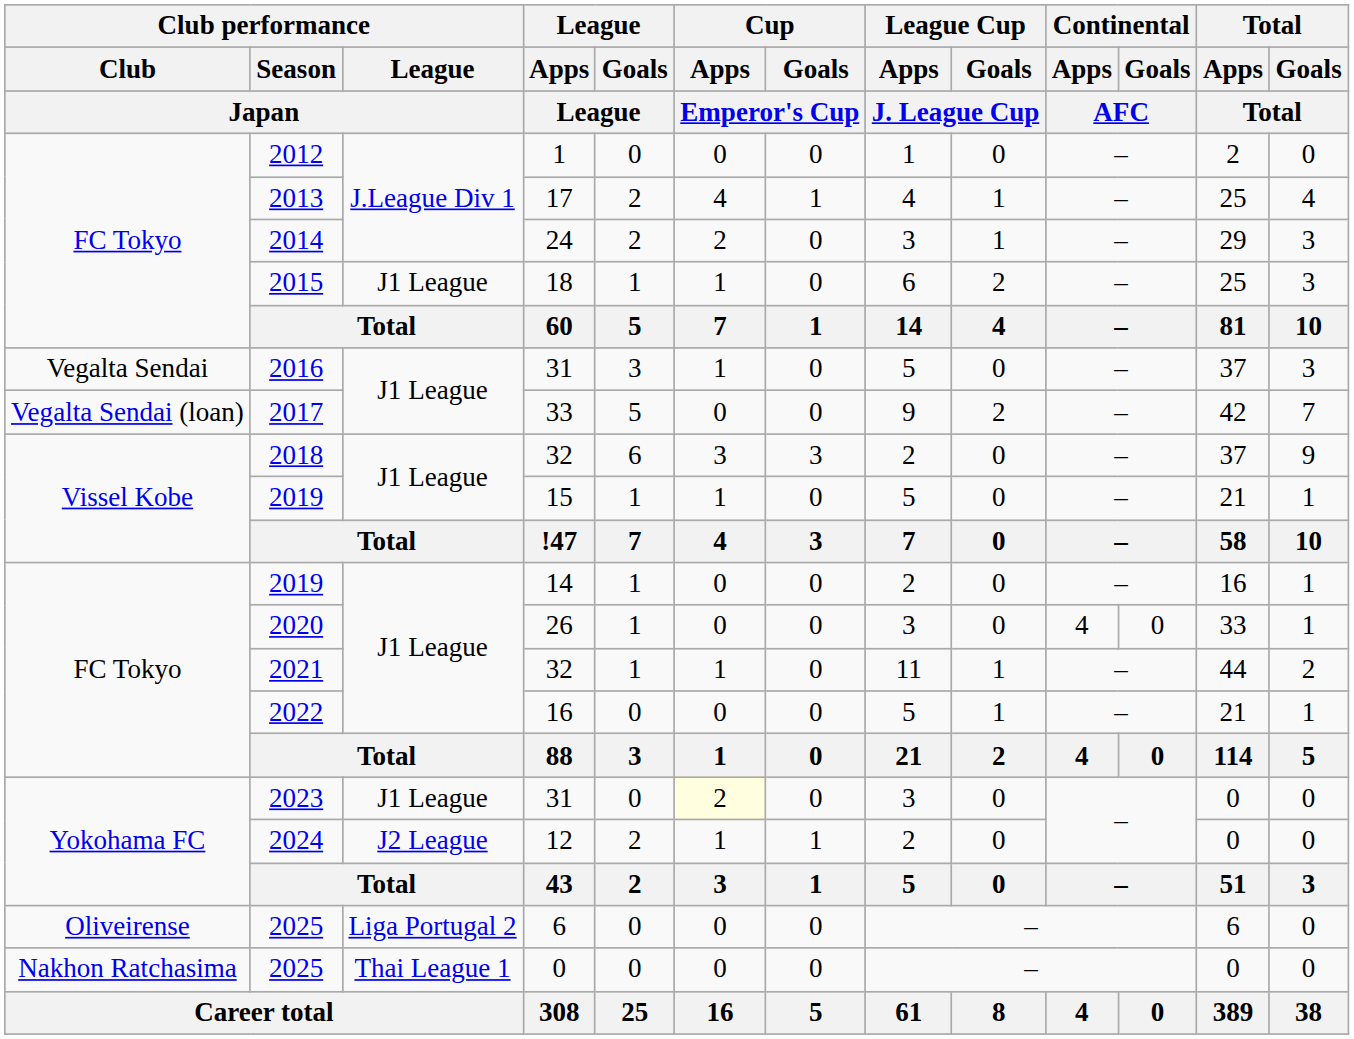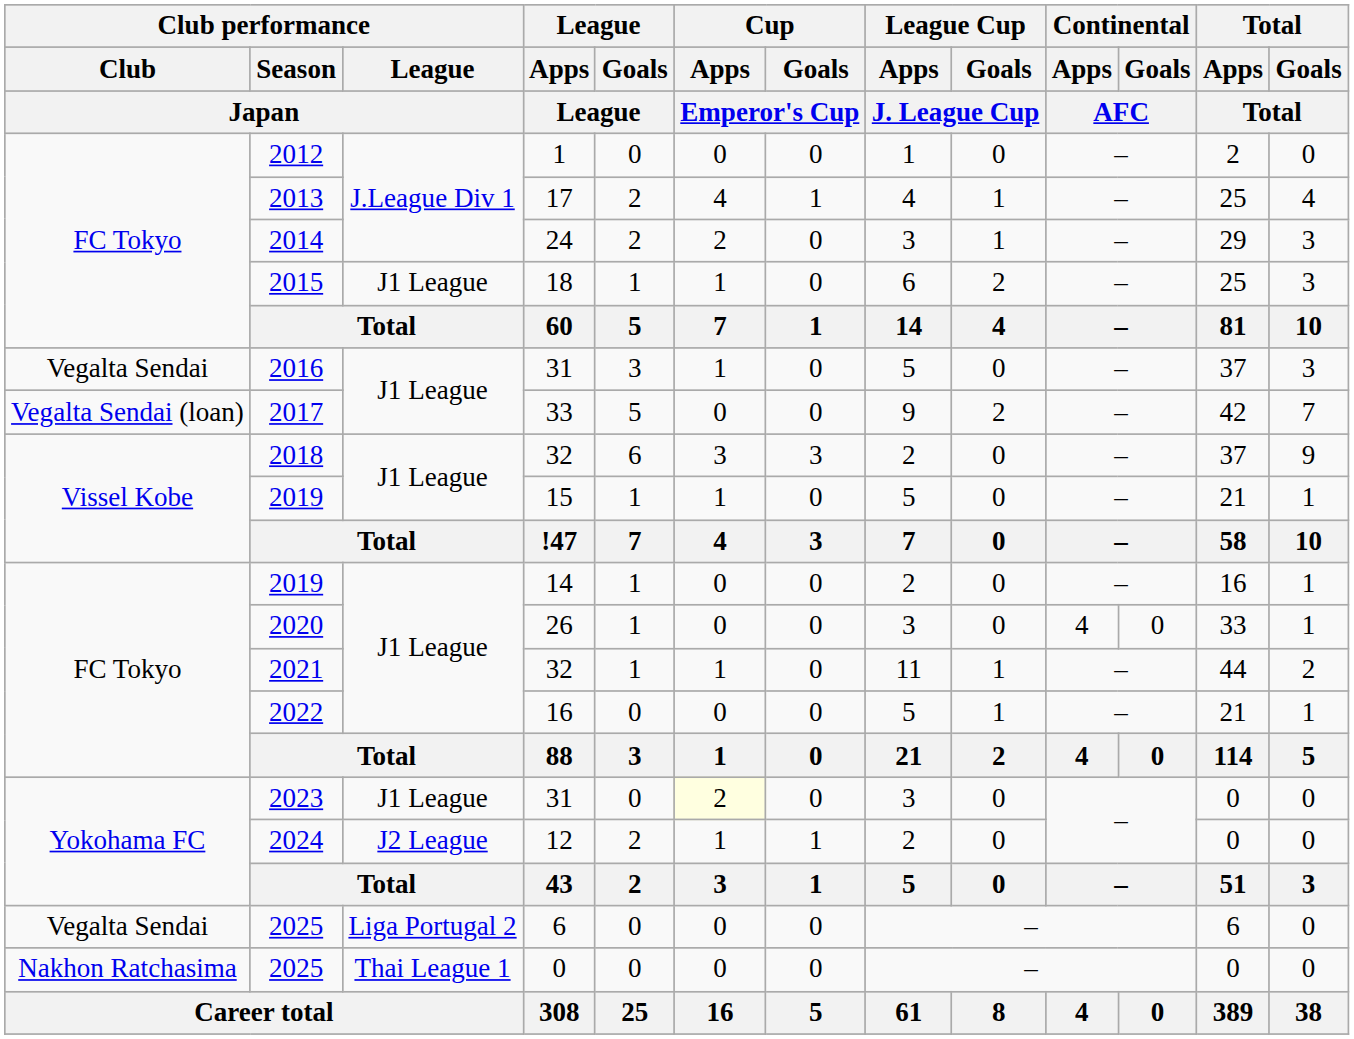2025 / 6 | Club performance / Club / Japan: Oliveirense -> Vegalta Sendai
